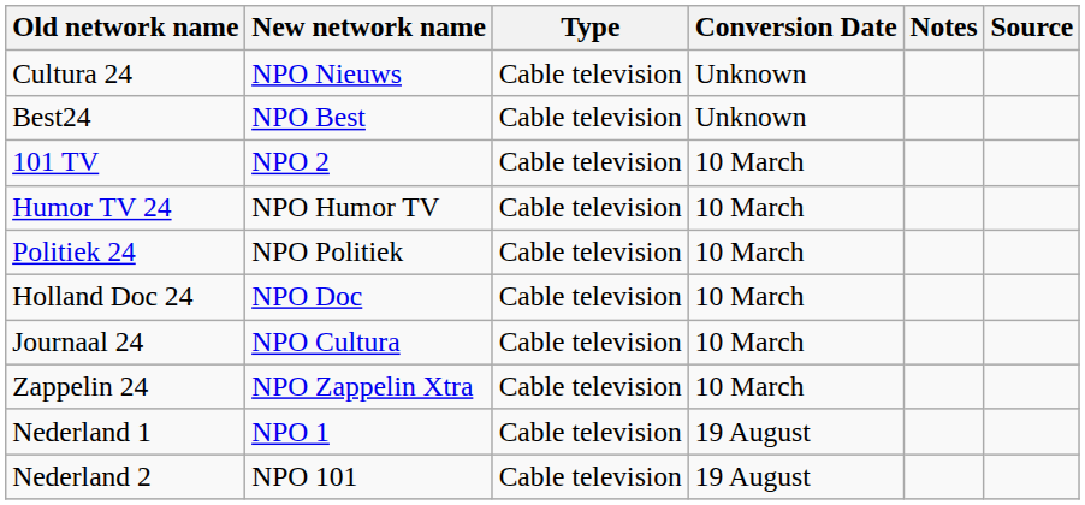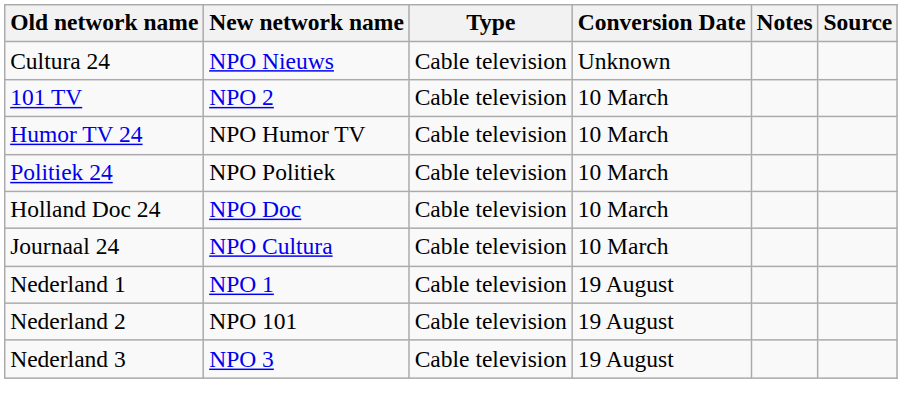- row: Best24 | NPO Best | Cable television | Unknown
- row: Zappelin 24 | NPO Zappelin Xtra | Cable television | 10 March
+ row: Nederland 3 | NPO 3 | Cable television | 19 August
